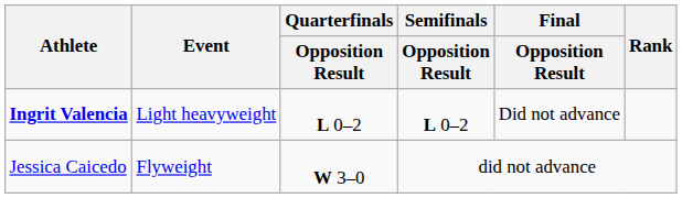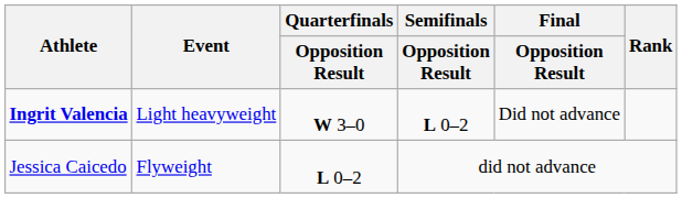Ingrit Valencia | Quarterfinals / Opposition Result: L 0–2 -> W 3–0
Jessica Caicedo | Quarterfinals / Opposition Result: W 3–0 -> L 0–2
